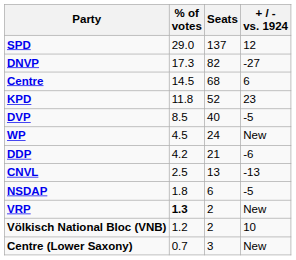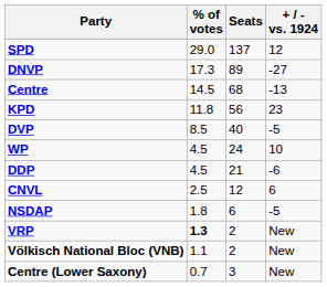DNVP | Seats: 82 -> 89
Centre | + / - vs. 1924: 6 -> -13
KPD | Seats: 52 -> 56
WP | + / - vs. 1924: New -> 10
DDP | % of votes: 4.2 -> 4.5
CNVL | Seats: 13 -> 12
CNVL | + / - vs. 1924: -13 -> 6
Völkisch National Bloc (VNB) | % of votes: 1.2 -> 1.1
Völkisch National Bloc (VNB) | + / - vs. 1924: 10 -> New
